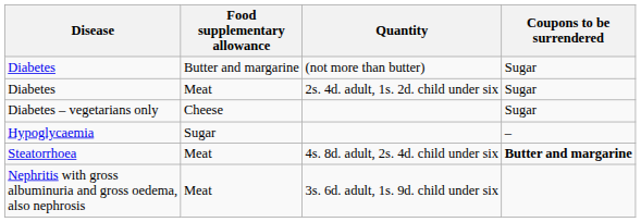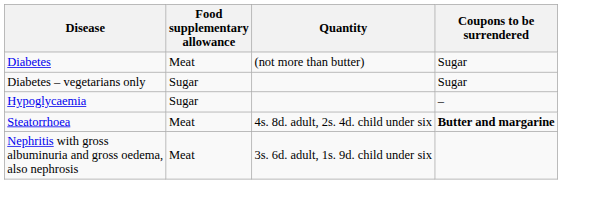Diabetes / (not more than butter) | Food supplementary allowance: Butter and margarine -> Meat
- row: Diabetes | Meat | 2s. 4d. adult, 1s. 2d. child under six | Sugar
Diabetes – vegetarians only | Food supplementary allowance: Cheese -> Sugar
